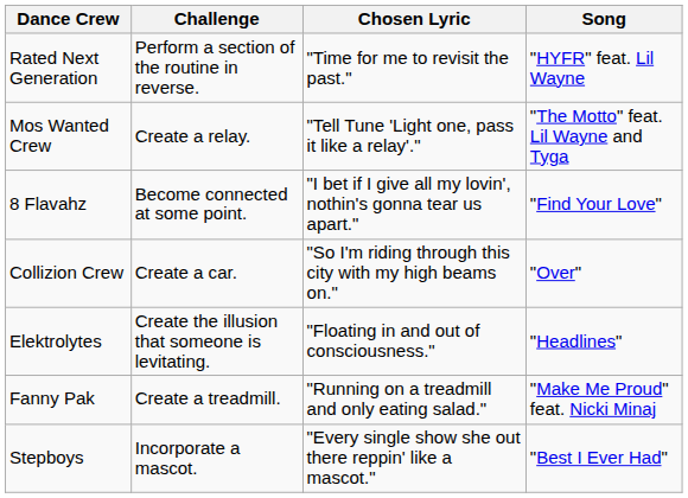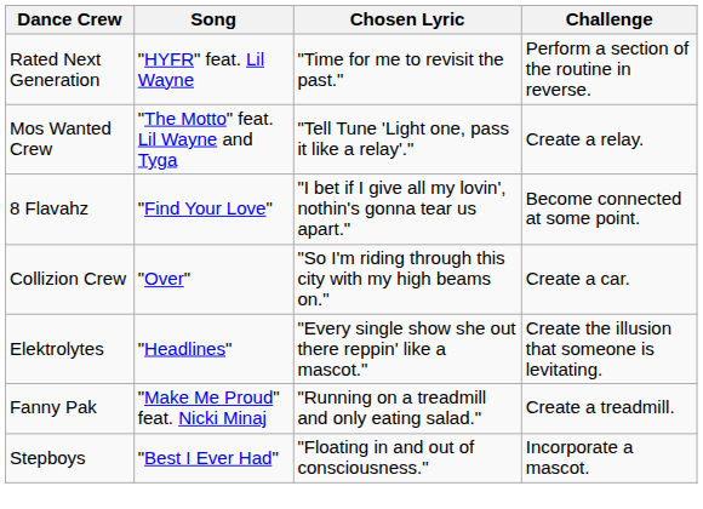columns swapped: Song <-> Challenge
Elektrolytes | Chosen Lyric: "Floating in and out of consciousness." -> "Every single show she out there reppin' like a mascot."
Stepboys | Chosen Lyric: "Every single show she out there reppin' like a mascot." -> "Floating in and out of consciousness."
